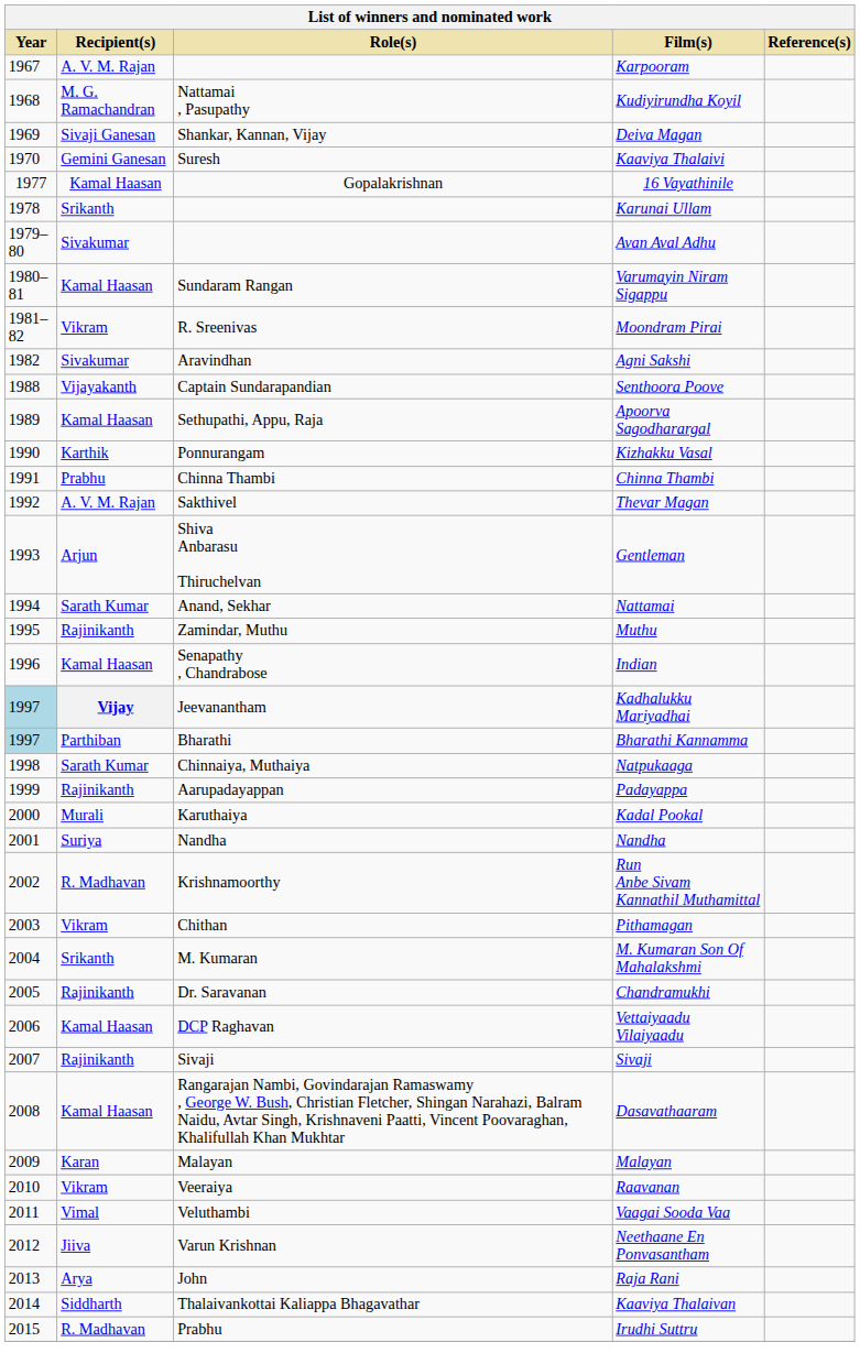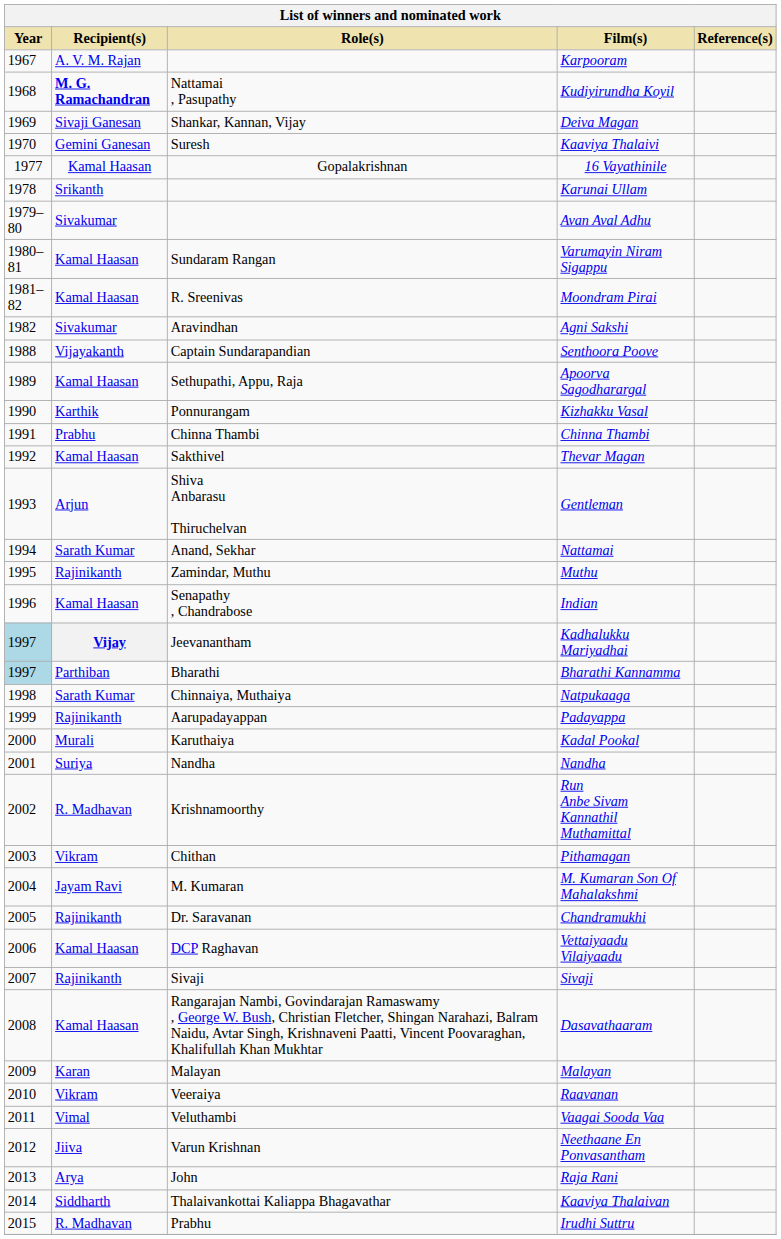Kudiyirundha Koyil | Recipient(s): normal -> bold
Moondram Pirai | Recipient(s): Vikram -> Kamal Haasan
Thevar Magan | Recipient(s): A. V. M. Rajan -> Kamal Haasan
M. Kumaran Son Of Mahalakshmi | Recipient(s): Srikanth -> Jayam Ravi
